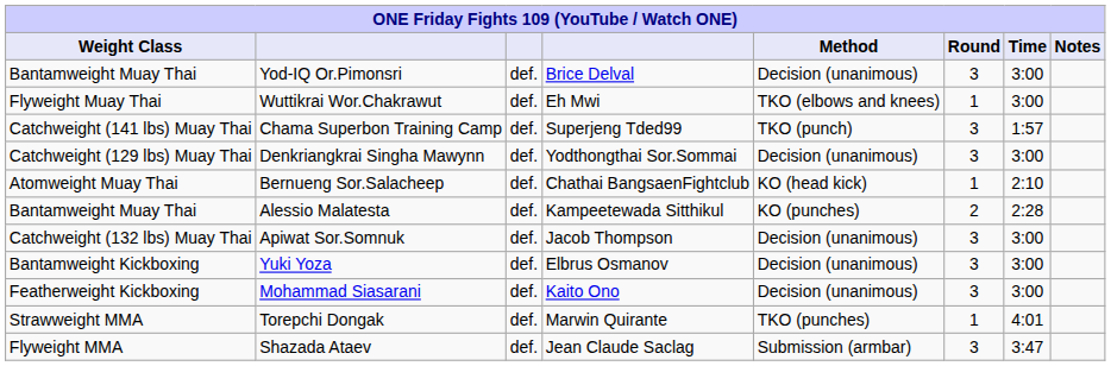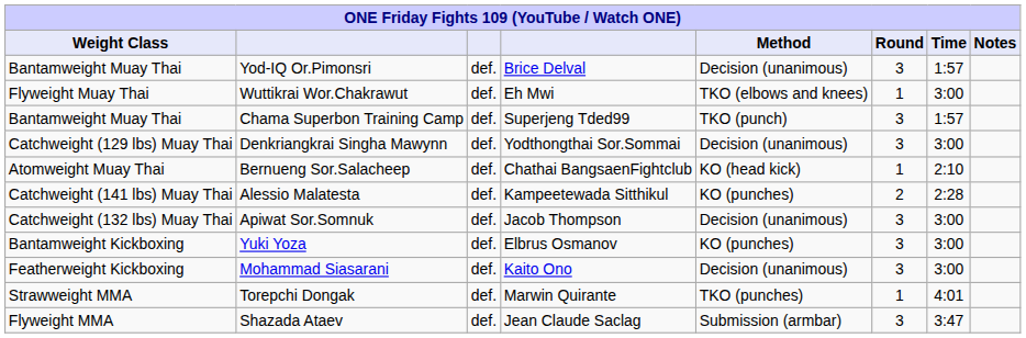Yod-IQ Or.Pimonsri | Time: 3:00 -> 1:57
Chama Superbon Training Camp | Weight Class: Catchweight (141 lbs) Muay Thai -> Bantamweight Muay Thai
Alessio Malatesta | Weight Class: Bantamweight Muay Thai -> Catchweight (141 lbs) Muay Thai
Yuki Yoza | Method: Decision (unanimous) -> KO (punches)
